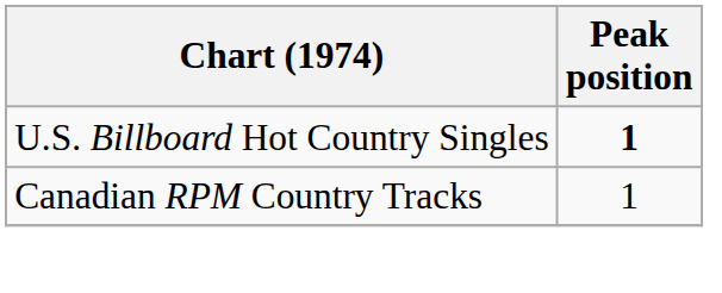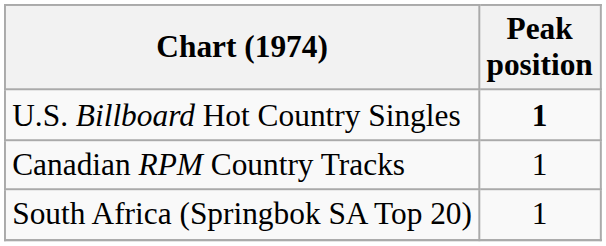+ row: South Africa (Springbok SA Top 20) | 1
